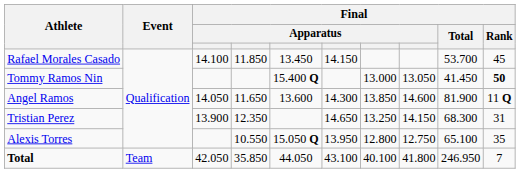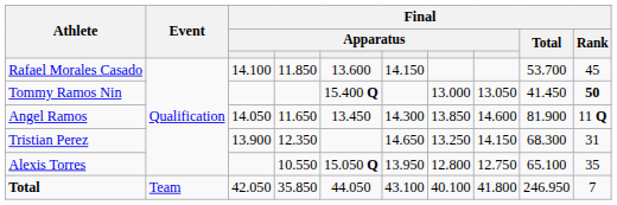Rafael Morales Casado | column 5: 13.450 -> 13.600
Angel Ramos | column 5: 13.600 -> 13.450
